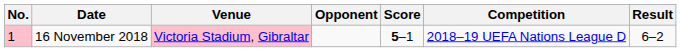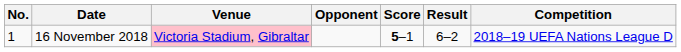columns swapped: Result <-> Competition
16 November 2018 | No.: pink background -> no background
